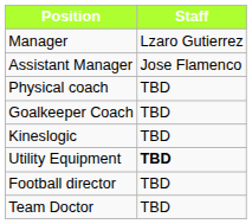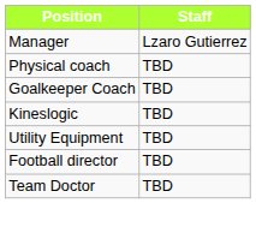- row: Assistant Manager | Jose Flamenco
Utility Equipment | Staff: bold -> normal
